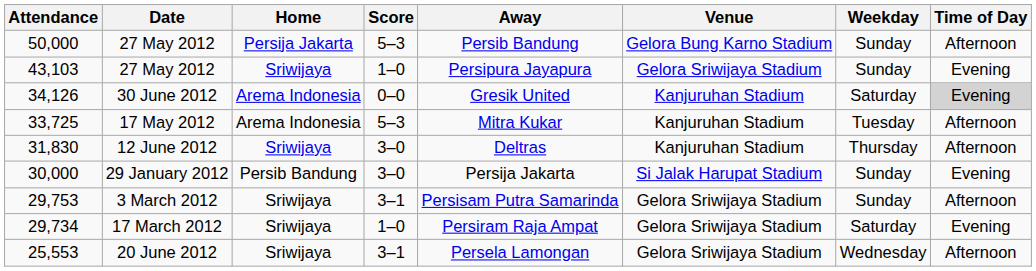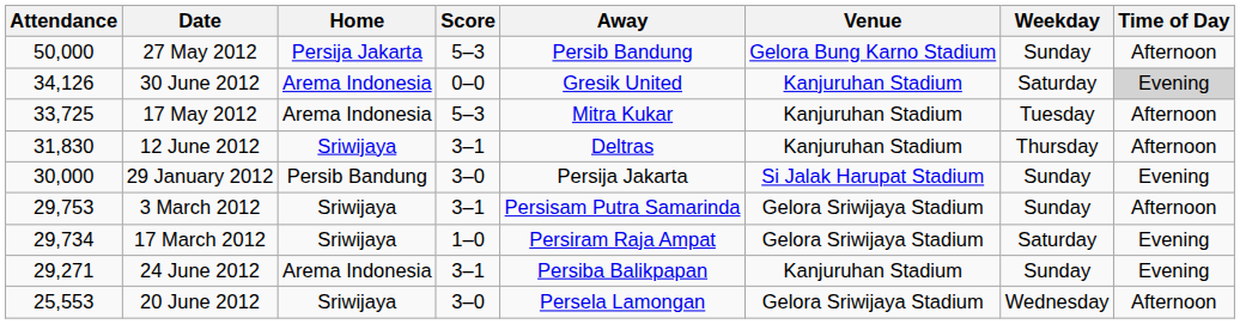- row: 43,103 | 27 May 2012 | Sriwijaya | 1–0 | Persipura Jayapura | Gelora Sriwijaya Stadium | Sunday | Evening
12 June 2012 | Score: 3–0 -> 3–1
+ row: 29,271 | 24 June 2012 | Arema Indonesia | 3–1 | Persiba Balikpapan | Kanjuruhan Stadium | Sunday | Evening
20 June 2012 | Score: 3–1 -> 3–0
